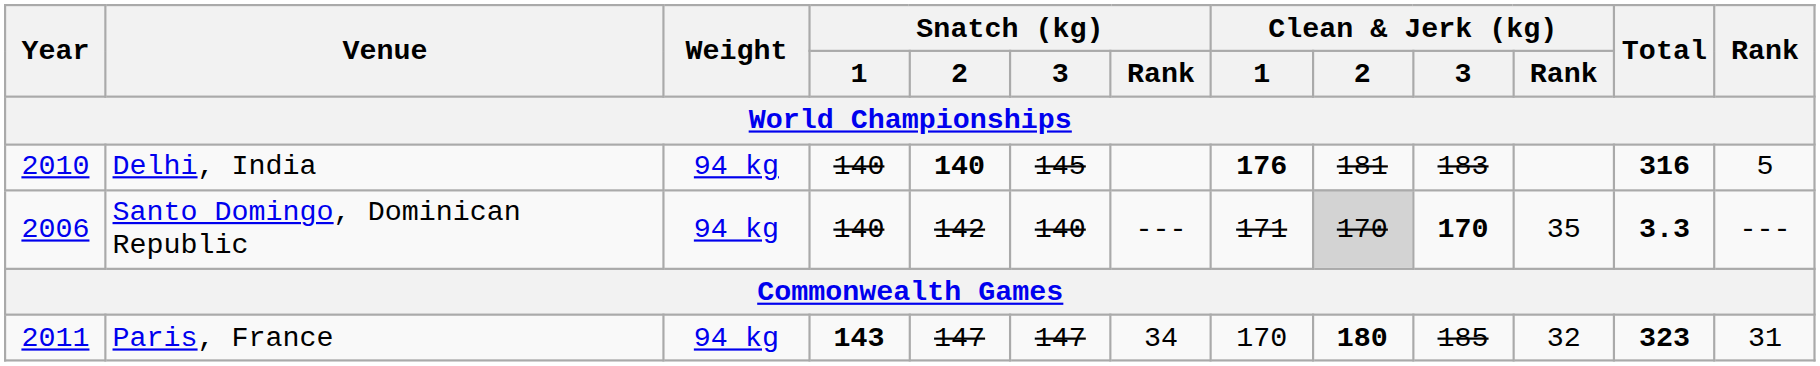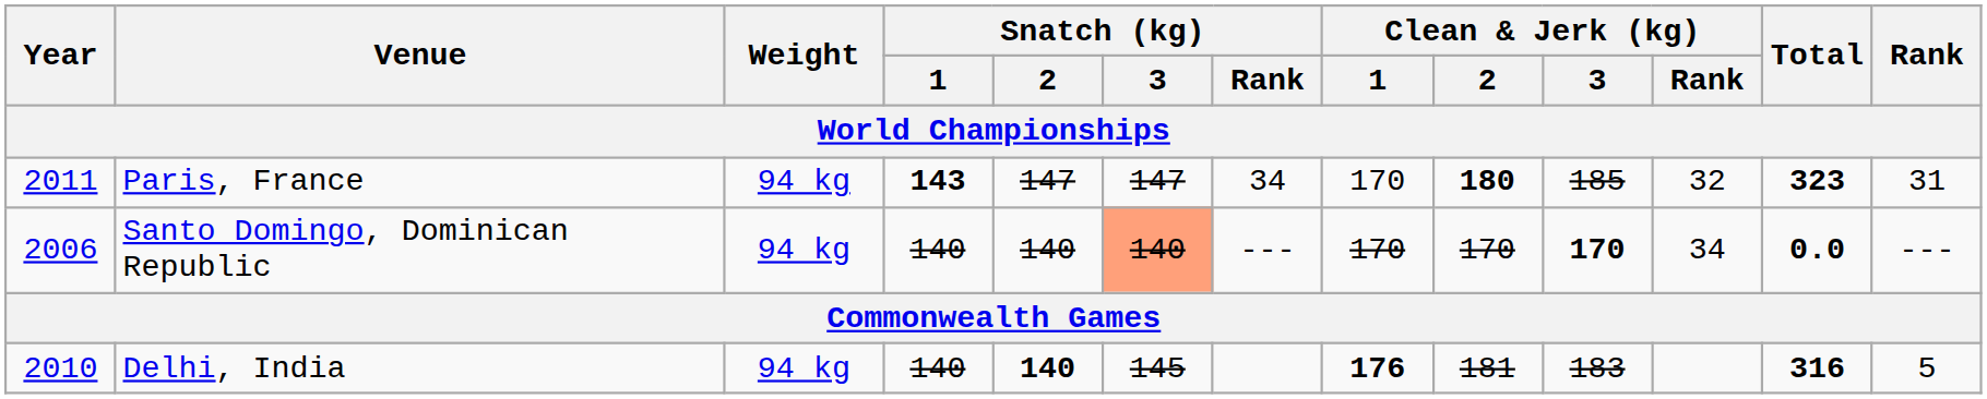rows swapped: Paris, France <-> Delhi, India
Santo Domingo, Dominican Republic | Snatch (kg) / 2: 142 -> 140
Santo Domingo, Dominican Republic | Snatch (kg) / 3: no background -> lightsalmon background
Santo Domingo, Dominican Republic | Clean & Jerk (kg) / 1: 171 -> 170
Santo Domingo, Dominican Republic | Clean & Jerk (kg) / 2: lightgrey background -> no background
Santo Domingo, Dominican Republic | Clean & Jerk (kg) / Rank: 35 -> 34
Santo Domingo, Dominican Republic | Total: 3.3 -> 0.0
